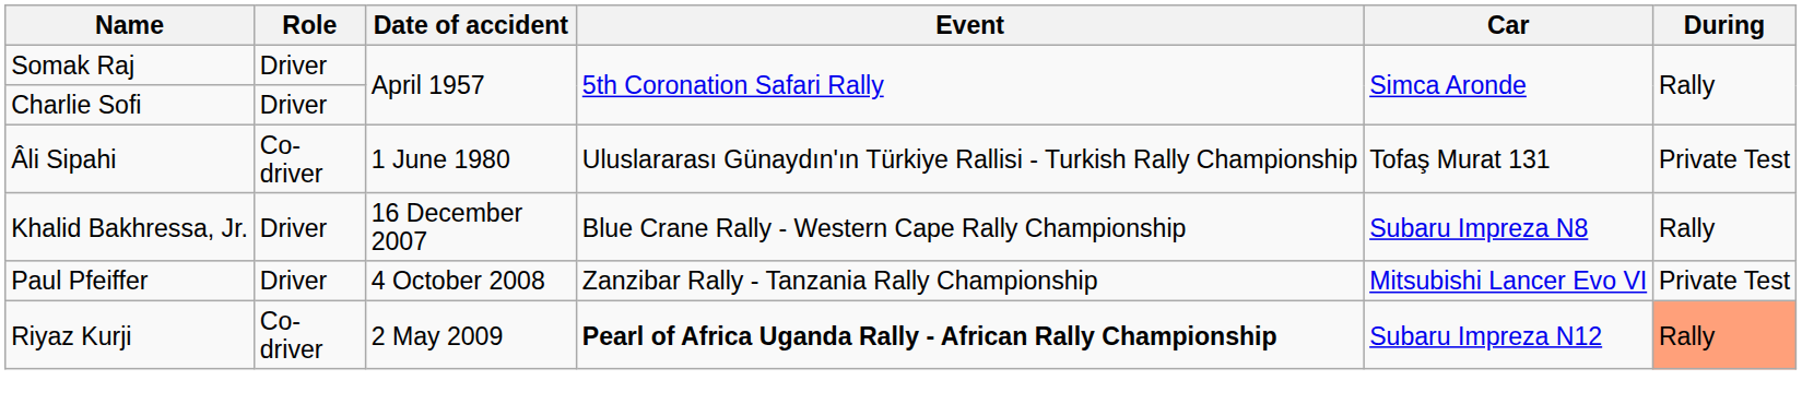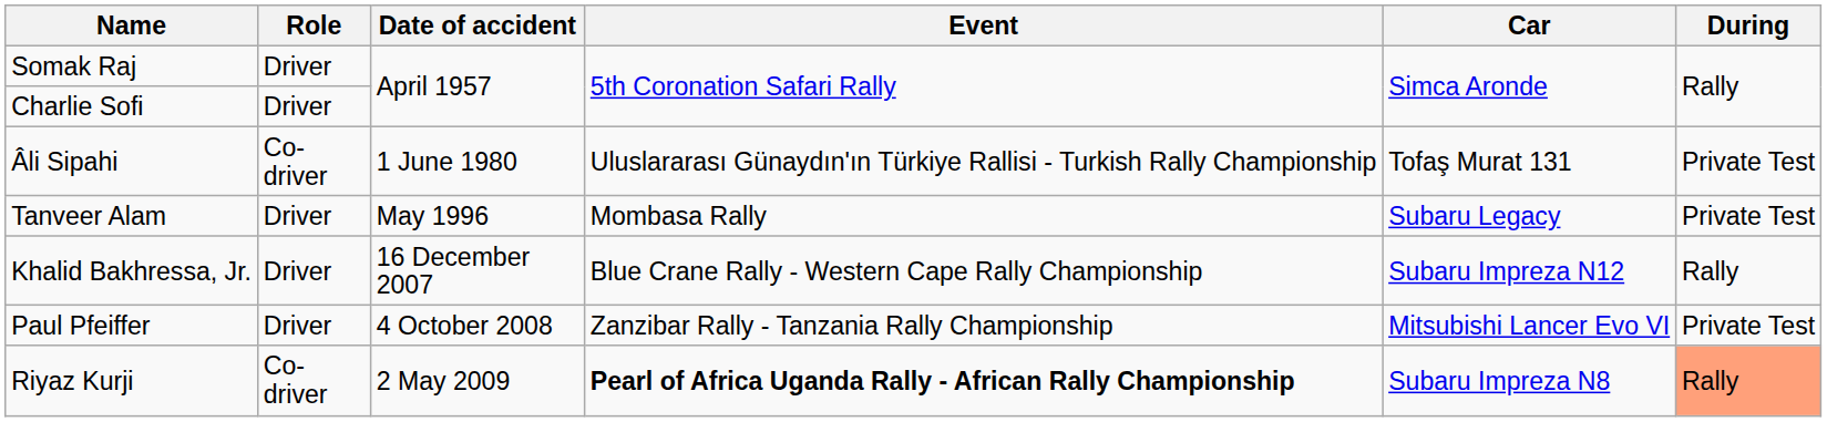+ row: Tanveer Alam | Driver | May 1996 | Mombasa Rally | Subaru Legacy | Private Test
Khalid Bakhressa, Jr. | Car: Subaru Impreza N8 -> Subaru Impreza N12
Riyaz Kurji | Car: Subaru Impreza N12 -> Subaru Impreza N8
